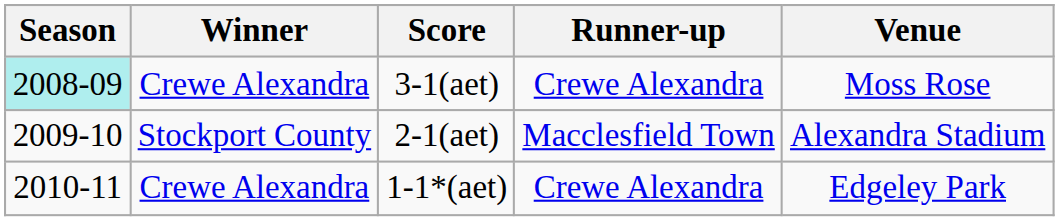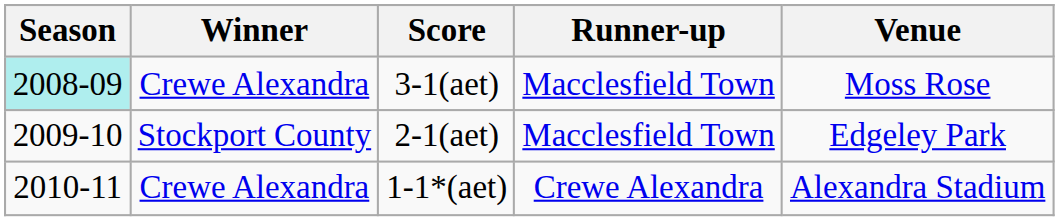3-1(aet) | Runner-up: Crewe Alexandra -> Macclesfield Town
2-1(aet) | Venue: Alexandra Stadium -> Edgeley Park
1-1*(aet) | Venue: Edgeley Park -> Alexandra Stadium
